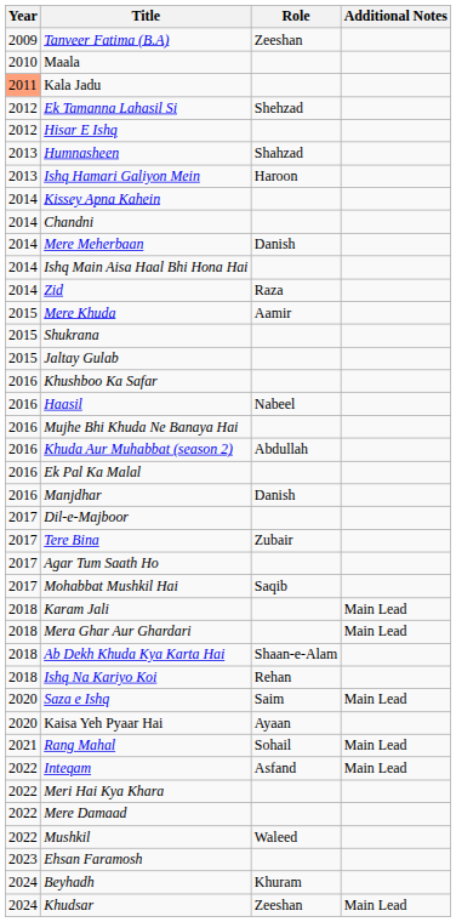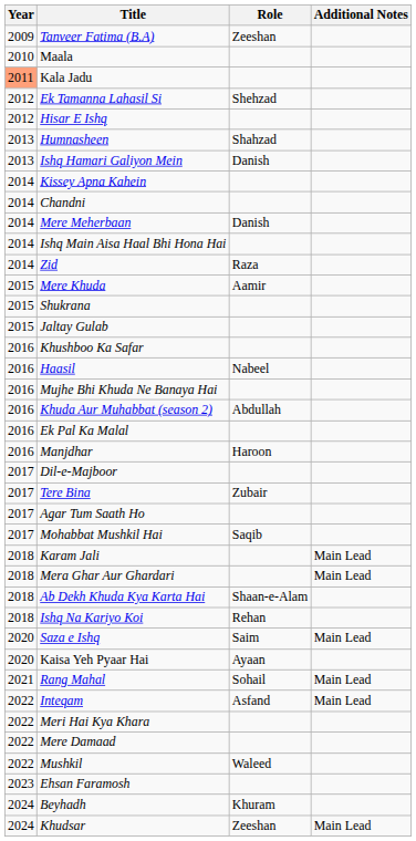Ishq Hamari Galiyon Mein | Role: Haroon -> Danish
Manjdhar | Role: Danish -> Haroon
